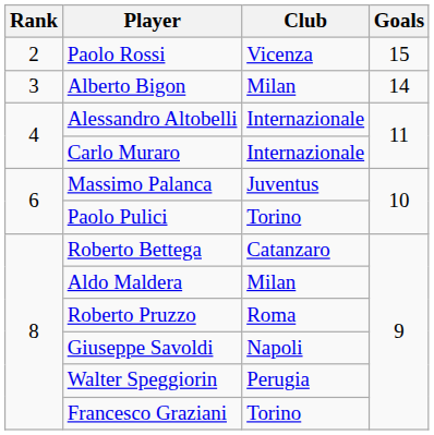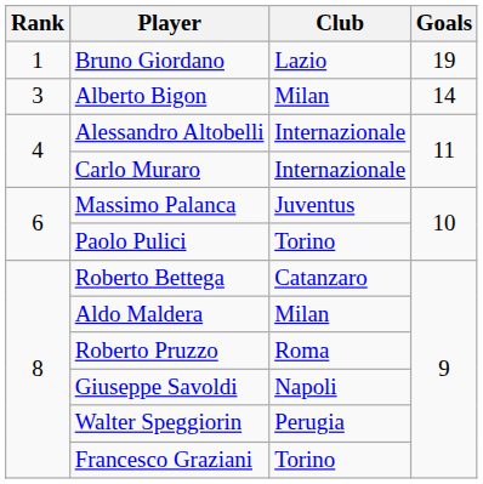+ row: 1 | Bruno Giordano | Lazio | 19
- row: 2 | Paolo Rossi | Vicenza | 15
